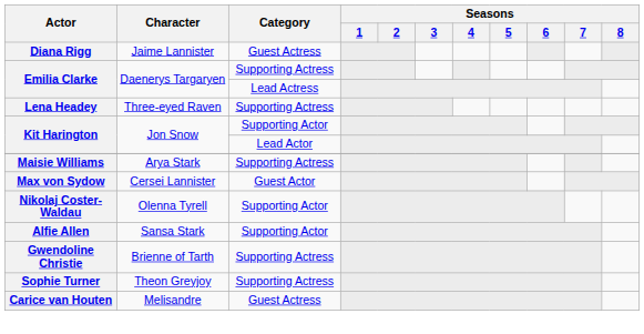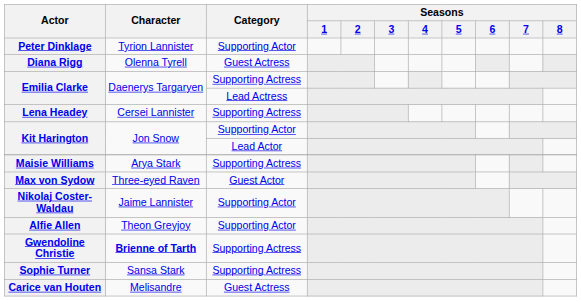+ row: Peter Dinklage | Tyrion Lannister | Supporting Actor
Diana Rigg | Character: Jaime Lannister -> Olenna Tyrell
Lena Headey | Character: Three-eyed Raven -> Cersei Lannister
Max von Sydow | Character: Cersei Lannister -> Three-eyed Raven
Nikolaj Coster-Waldau | Character: Olenna Tyrell -> Jaime Lannister
Alfie Allen | Character: Sansa Stark -> Theon Greyjoy
Gwendoline Christie | Character: normal -> bold
Sophie Turner | Character: Theon Greyjoy -> Sansa Stark
